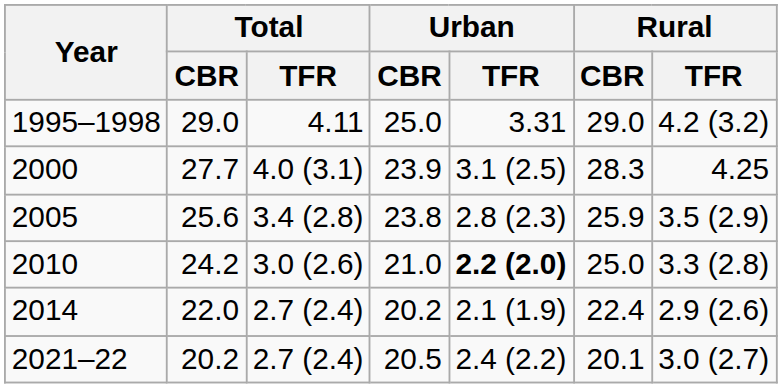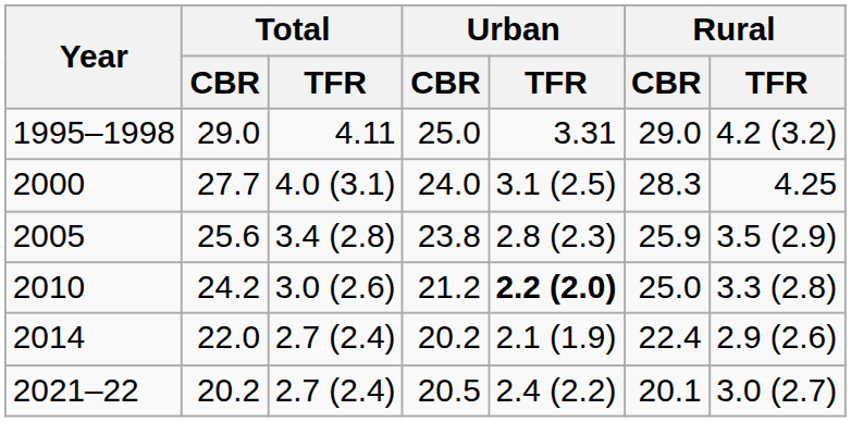2000 | Urban / CBR: 23.9 -> 24.0
2010 | Urban / CBR: 21.0 -> 21.2
